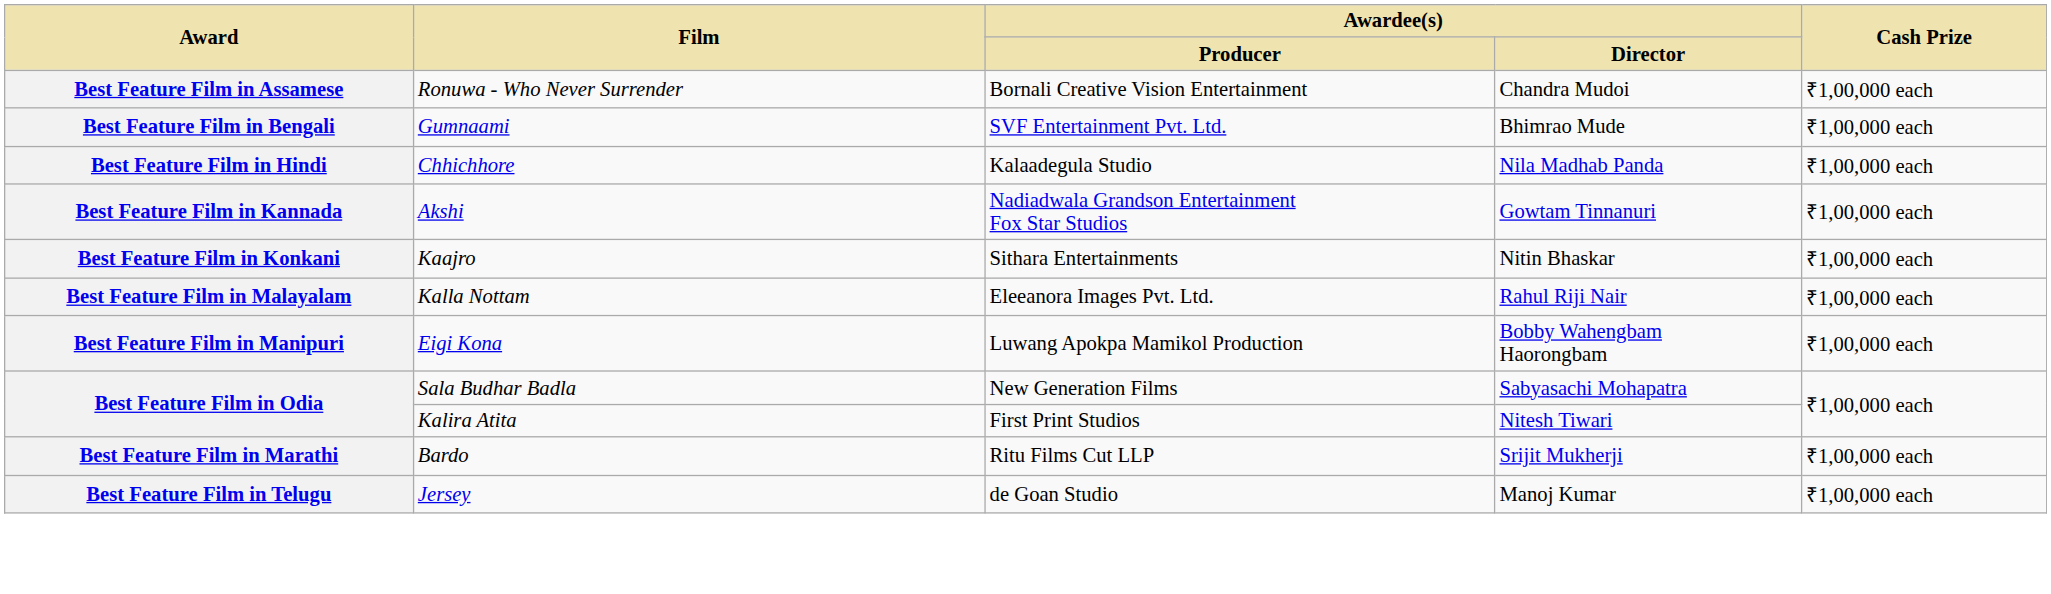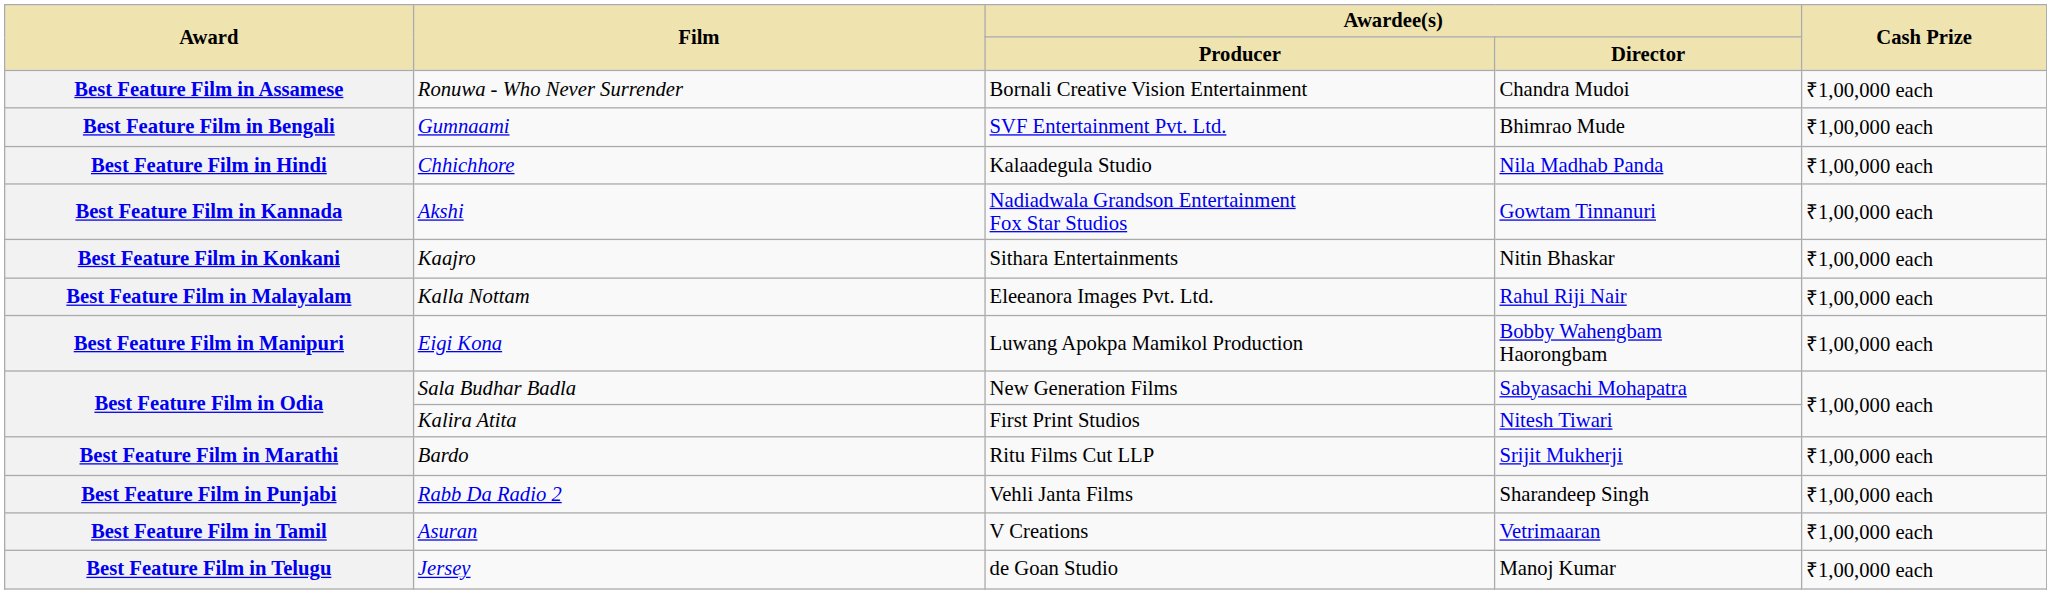+ row: Best Feature Film in Punjabi | Rabb Da Radio 2 | Vehli Janta Films | Sharandeep Singh | ₹1,00,000 each
+ row: Best Feature Film in Tamil | Asuran | V Creations | Vetrimaaran | ₹1,00,000 each
